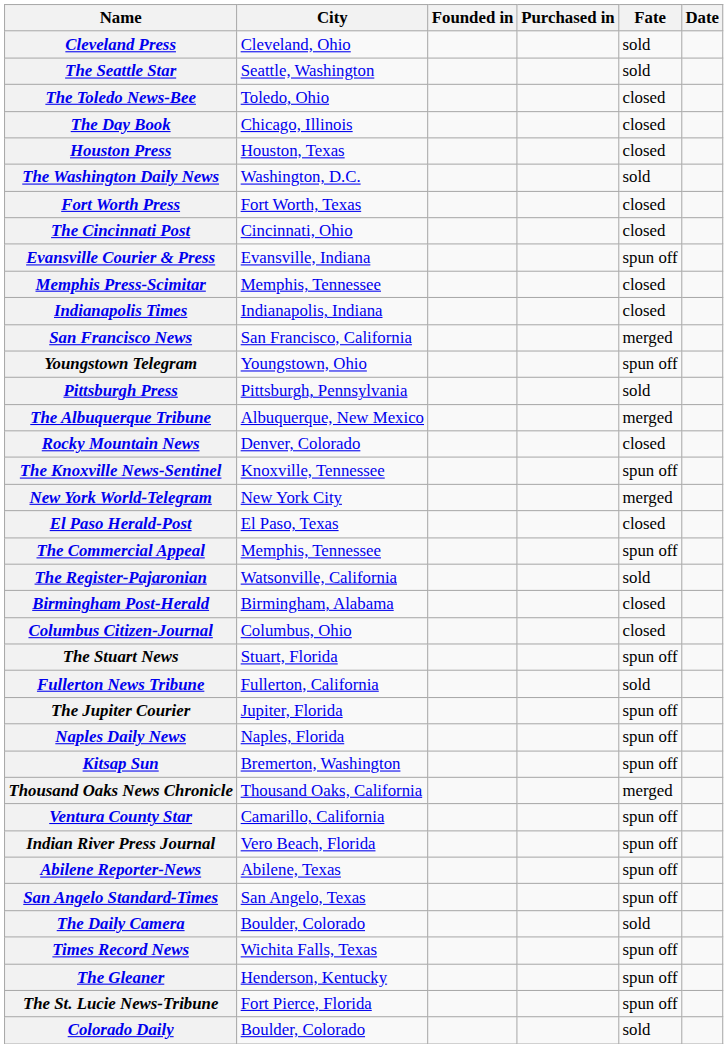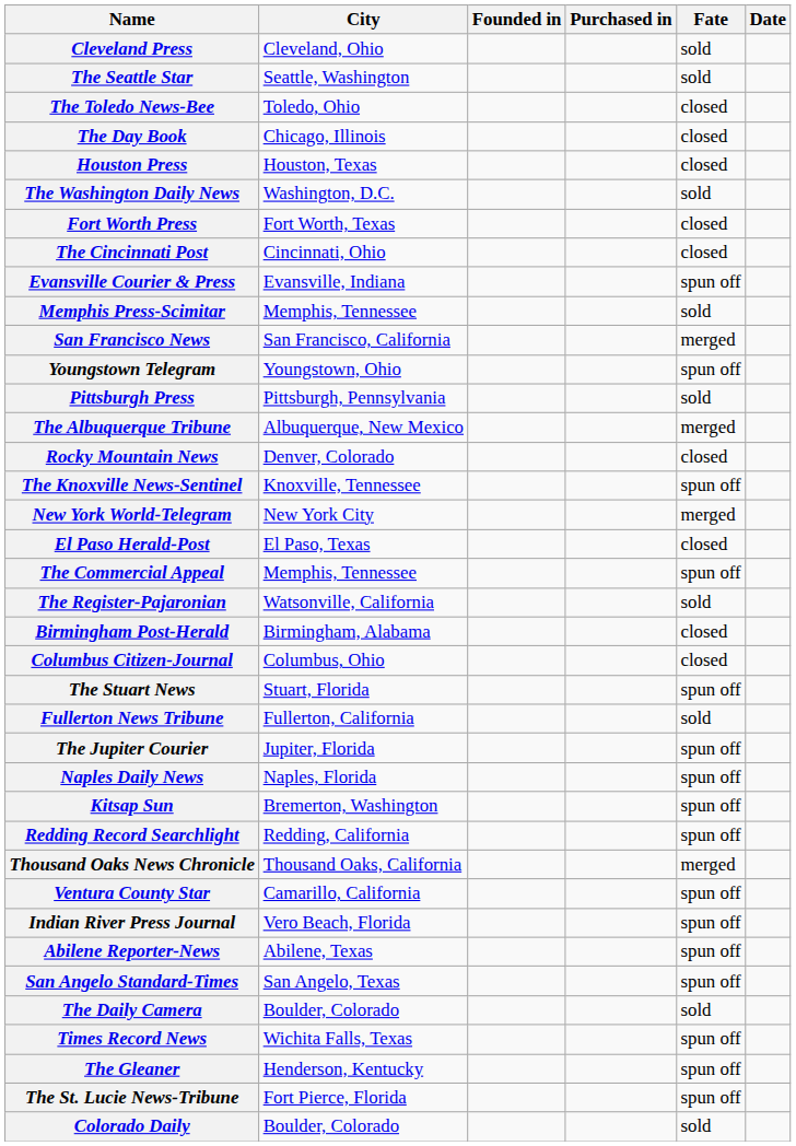Memphis Press-Scimitar | Fate: closed -> sold
- row: Indianapolis Times | Indianapolis, Indiana | closed
+ row: Redding Record Searchlight | Redding, California | spun off
